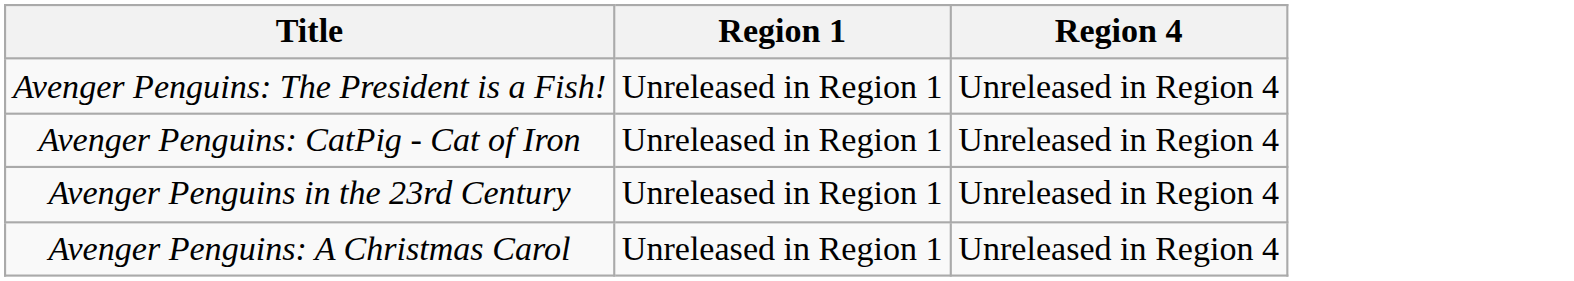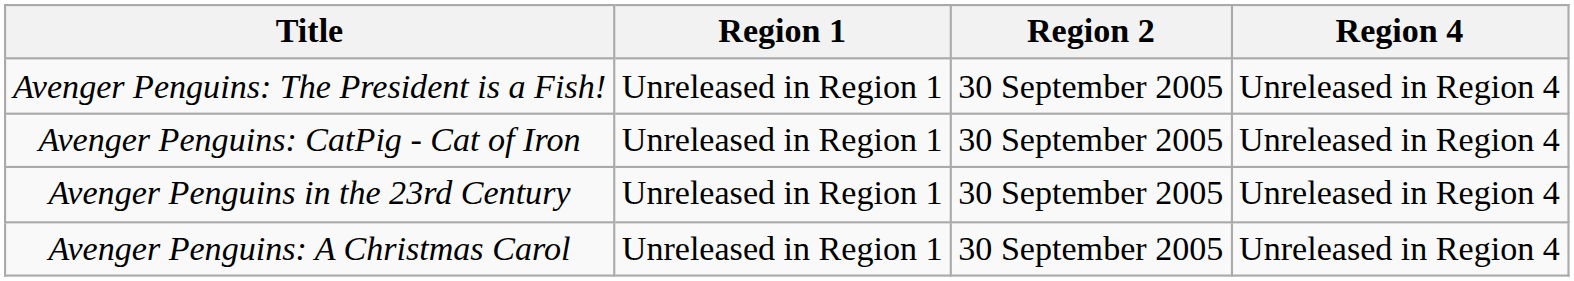+ column: Region 2 | 30 September 2005 | 30 September 2005 | 30 September 2005 | 30 September 2005
